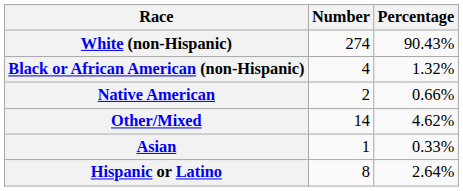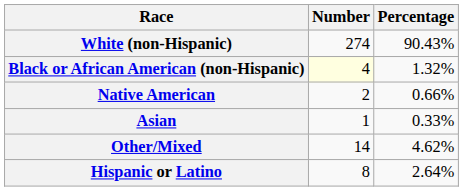Black or African American (non-Hispanic) | Number: no background -> lightyellow background
rows swapped: Asian <-> Other/Mixed
